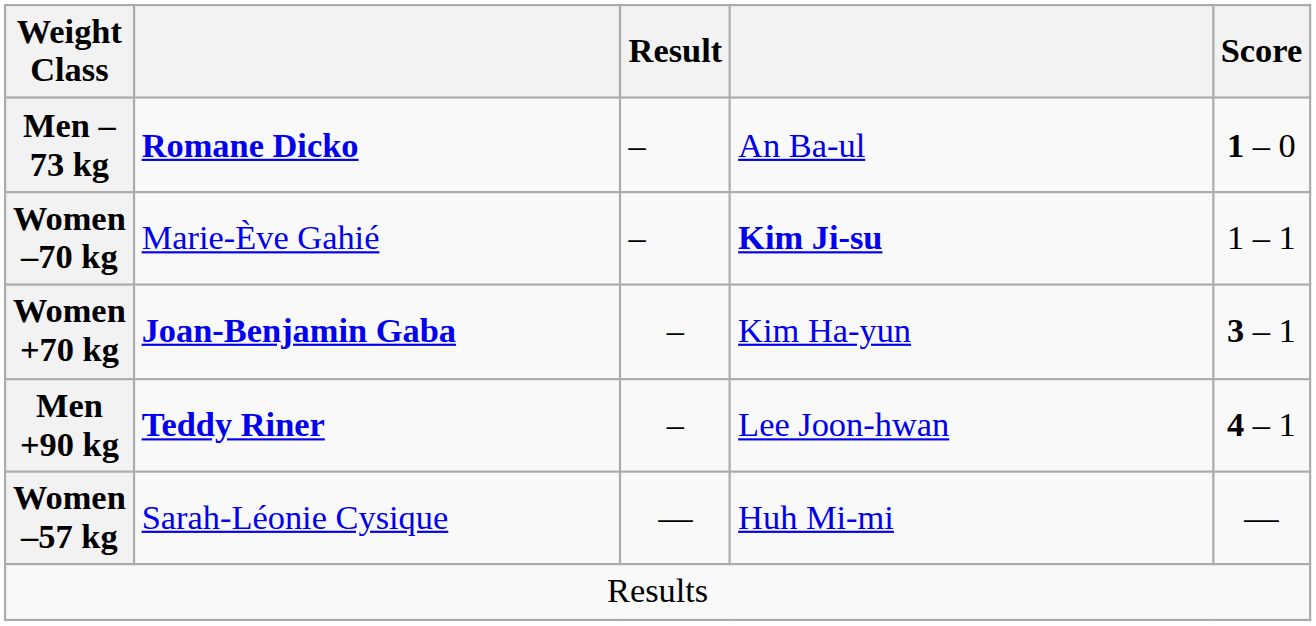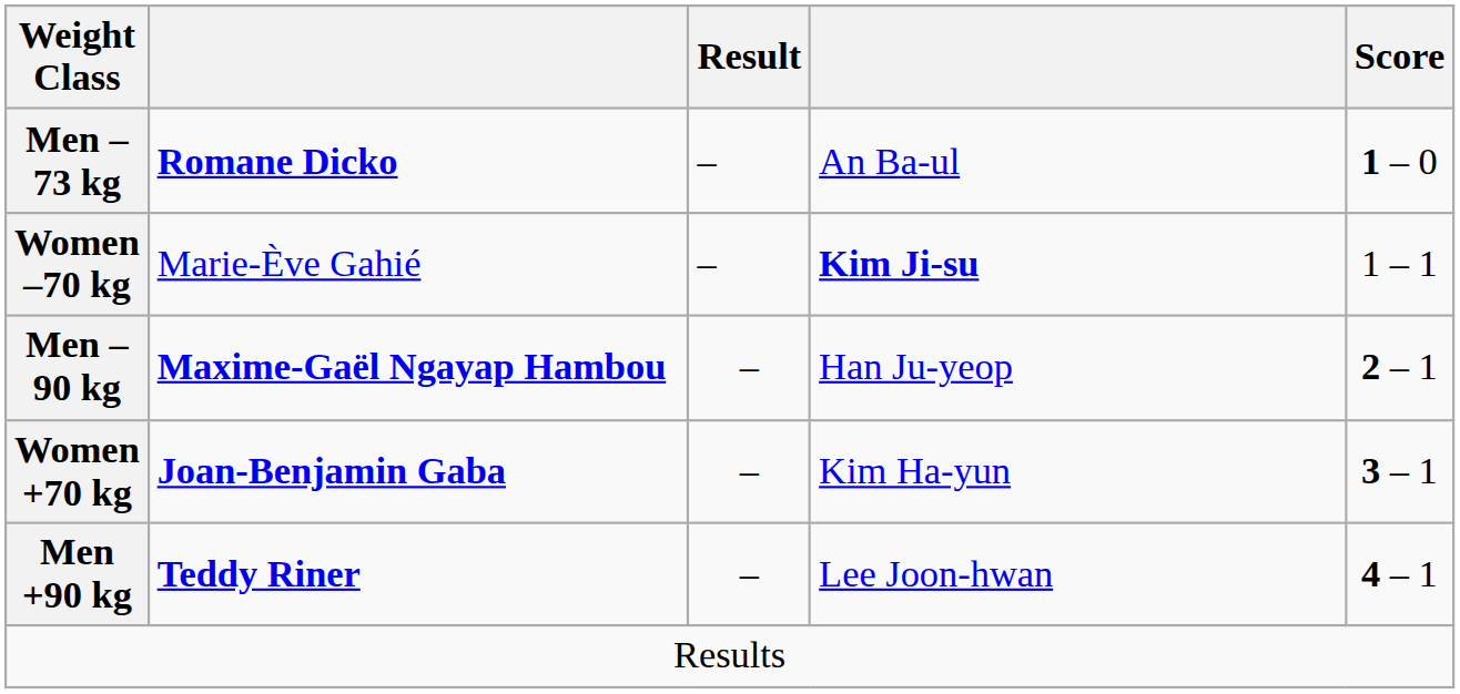+ row: Men –90 kg | Maxime-Gaël Ngayap Hambou | – | Han Ju-yeop | 2 – 1
- row: Women –57 kg | Sarah-Léonie Cysique | — | Huh Mi-mi | —
